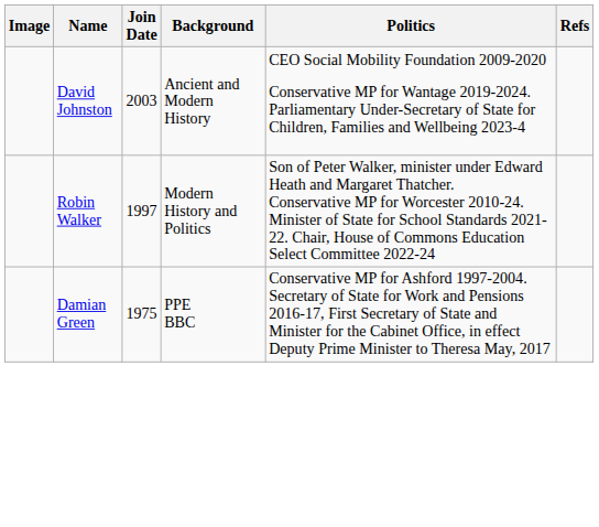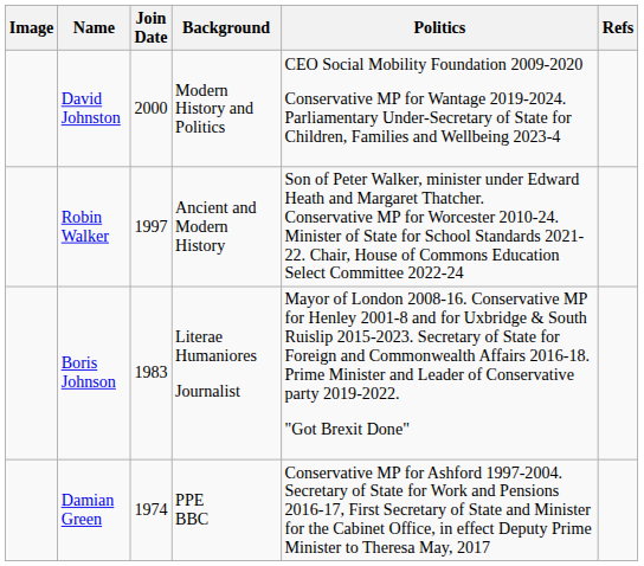David Johnston | Join Date: 2003 -> 2000
David Johnston | Background: Ancient and Modern History -> Modern History and Politics
Robin Walker | Background: Modern History and Politics -> Ancient and Modern History
+ row: Boris Johnson | 1983 | Literae Humaniores Journalist | Mayor of London 2008-16. Conservative MP for Henley 2001-8 and for Uxbridge & South Ruislip 2015-2023. Secretary of State for Foreign and Commonwealth Affairs 2016-18. Prime Minister and Leader of Conservative party 2019-2022. "Got Brexit Done"
Damian Green | Join Date: 1975 -> 1974
